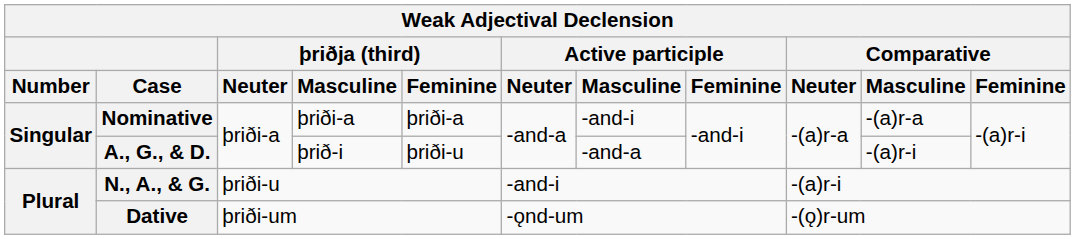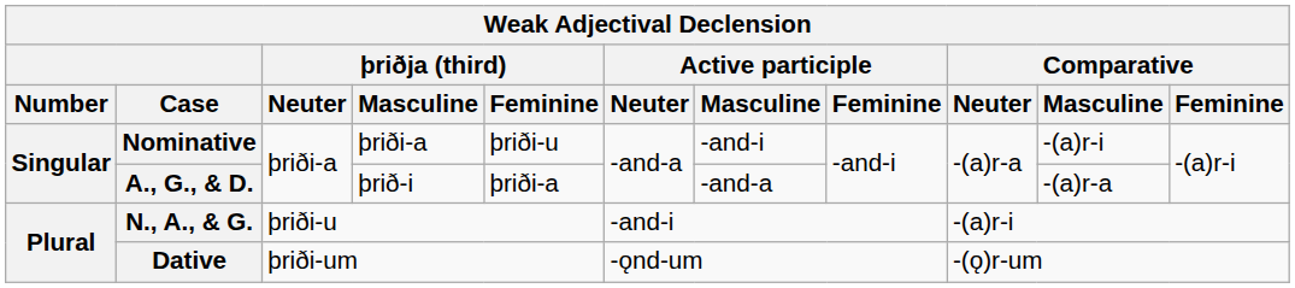Nominative | þriðja (third) / Feminine: þriði-a -> þriði-u
Nominative | Comparative / Masculine: -(a)r-a -> -(a)r-i
A., G., & D. | þriðja (third) / Feminine: þriði-u -> þriði-a
A., G., & D. | Comparative / Masculine: -(a)r-i -> -(a)r-a
